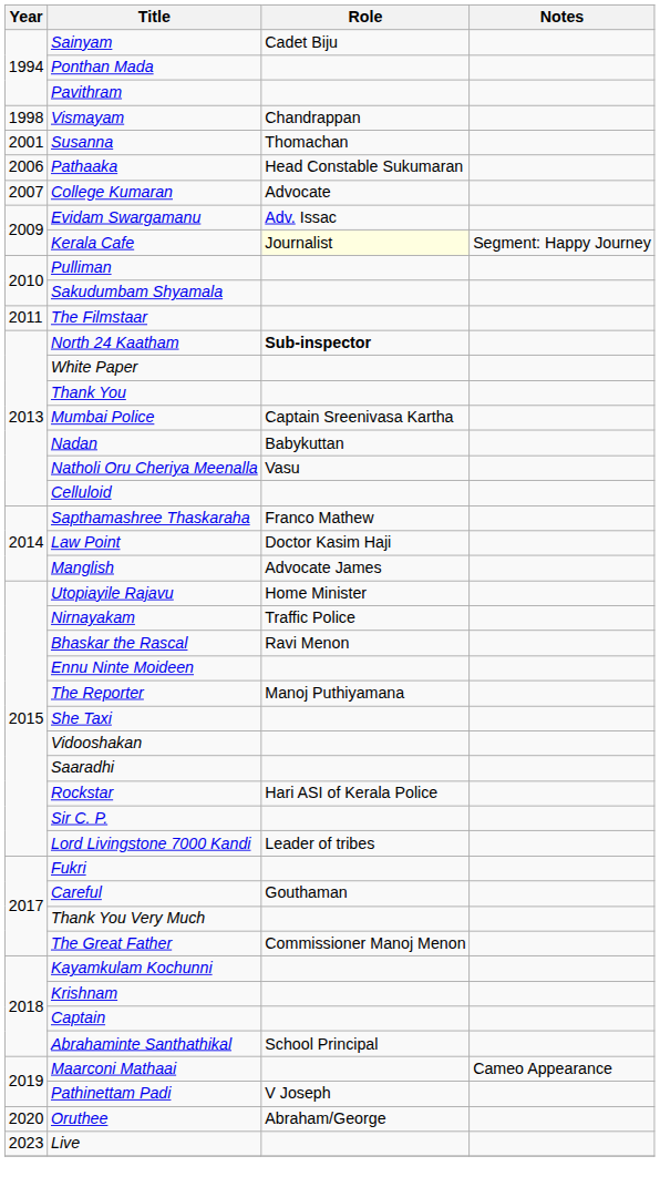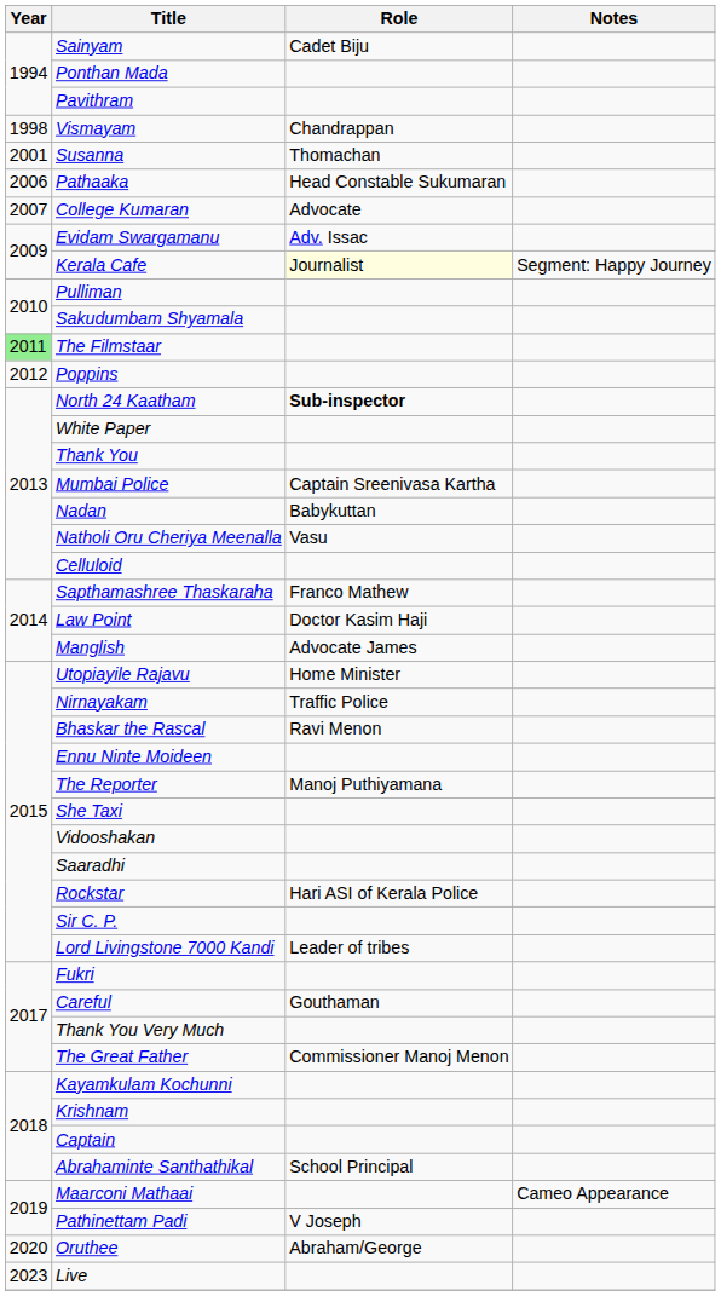The Filmstaar | Year: no background -> lightgreen background
+ row: 2012 | Poppins
